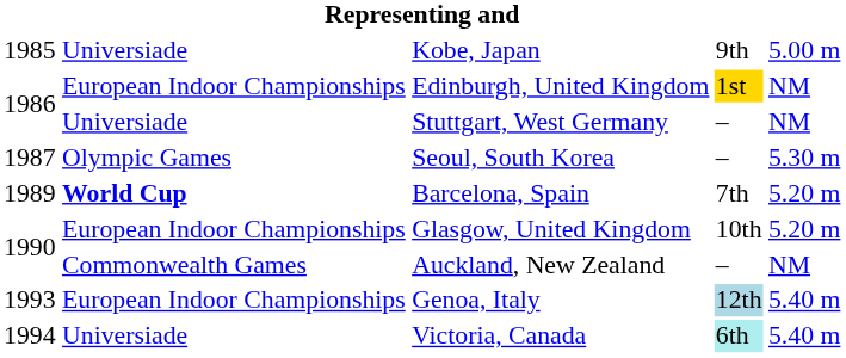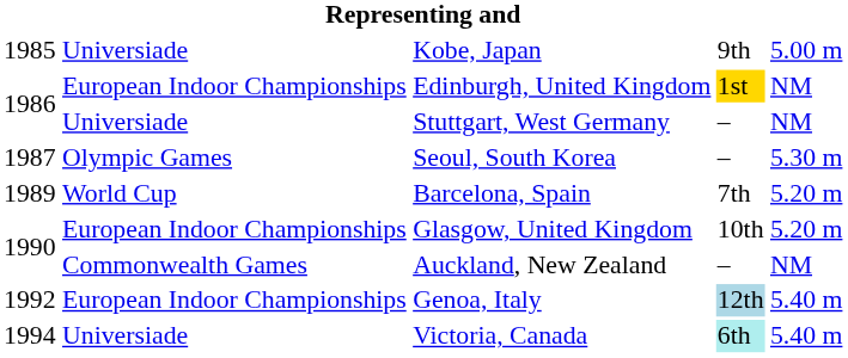Barcelona, Spain | column 2: bold -> normal
Genoa, Italy | column 1: 1993 -> 1992
